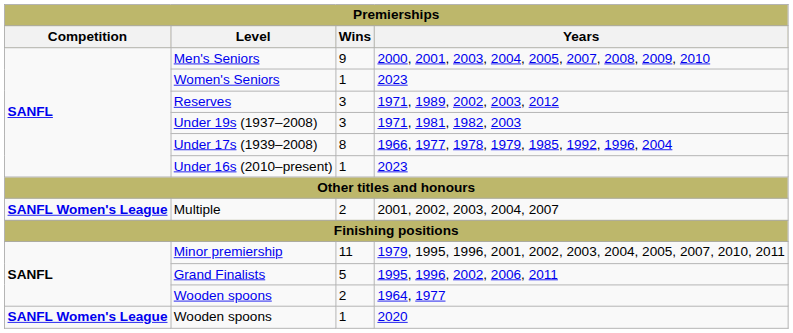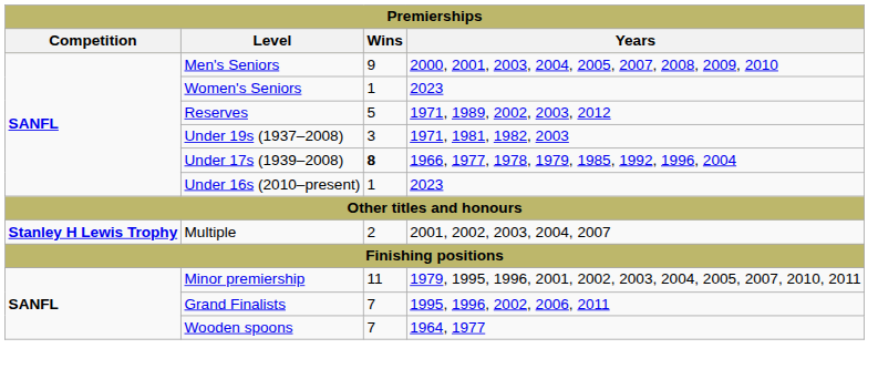Reserves | Wins: 3 -> 5
Under 17s (1939–2008) | Wins: normal -> bold
Multiple | Competition: SANFL Women's League -> Stanley H Lewis Trophy
Grand Finalists | Wins: 5 -> 7
Wooden spoons / 1964, 1977 | Wins: 2 -> 7
- row: SANFL Women's League | Wooden spoons | 1 | 2020
